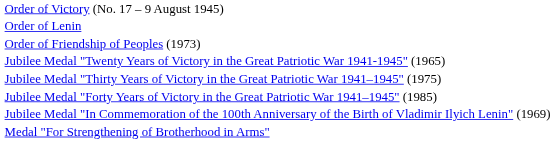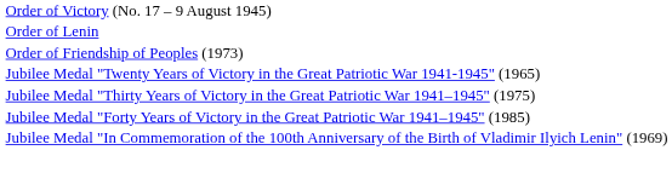- row: Medal "For Strengthening of Brotherhood in Arms"
